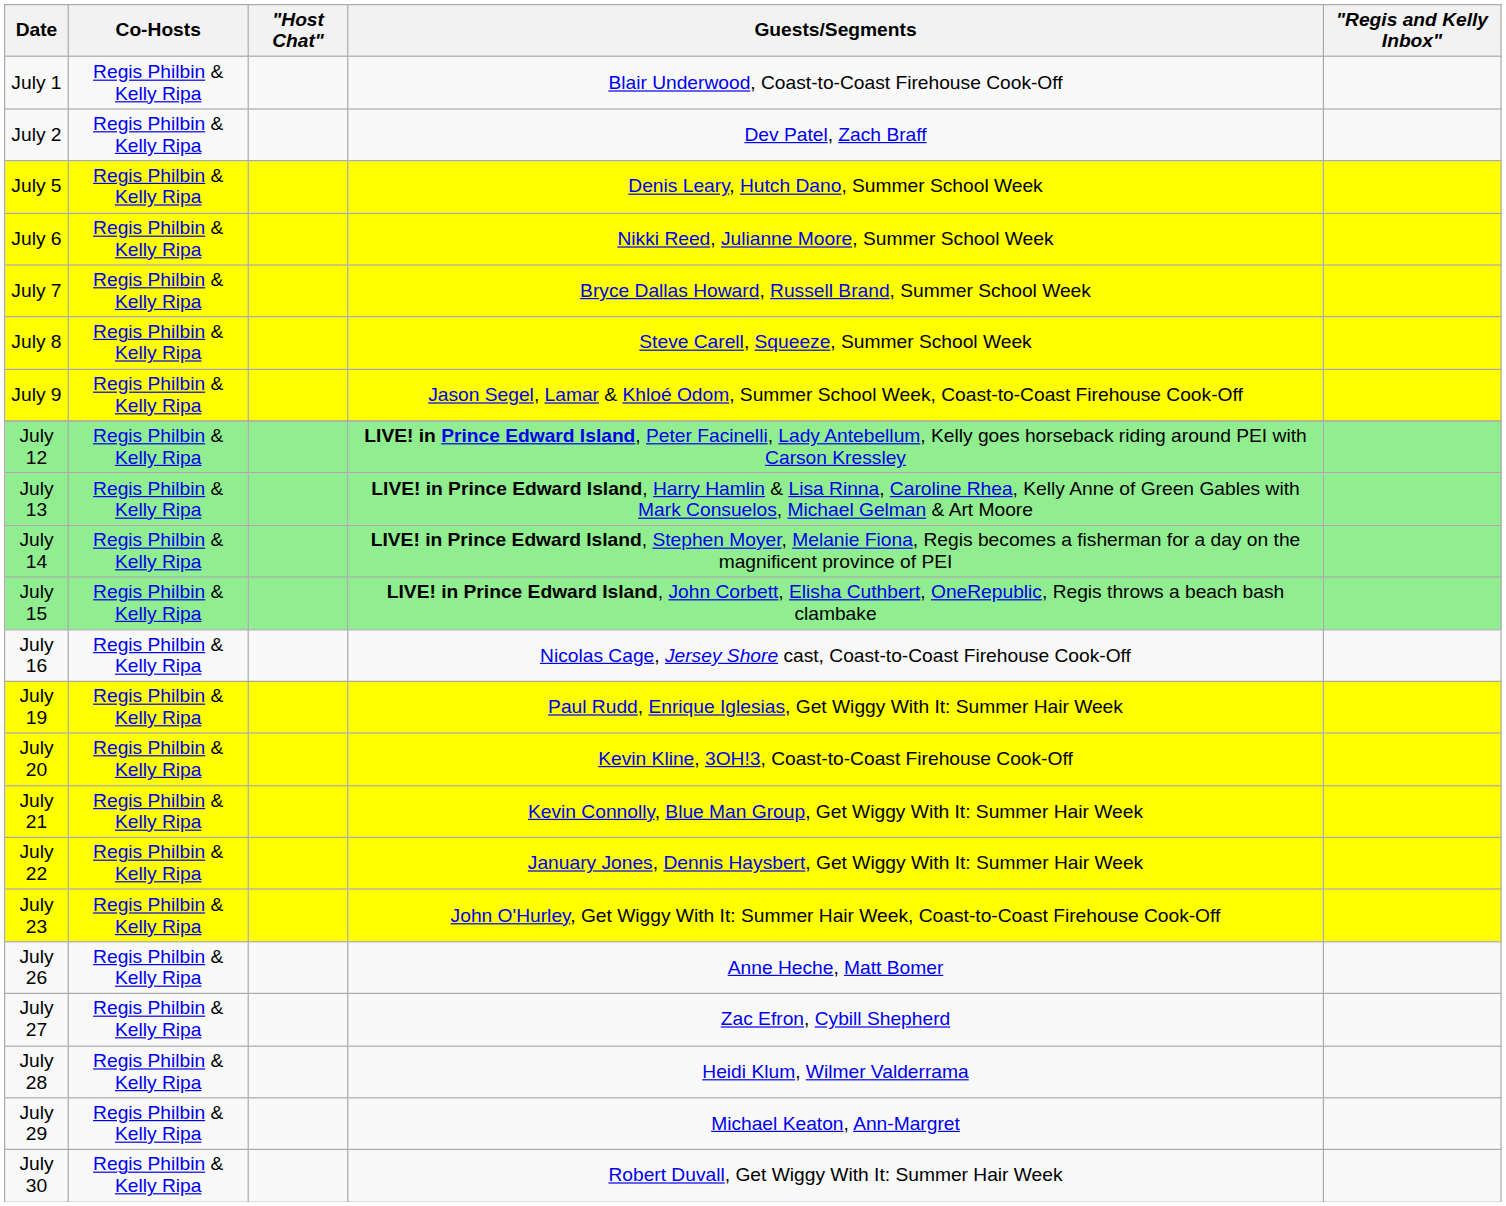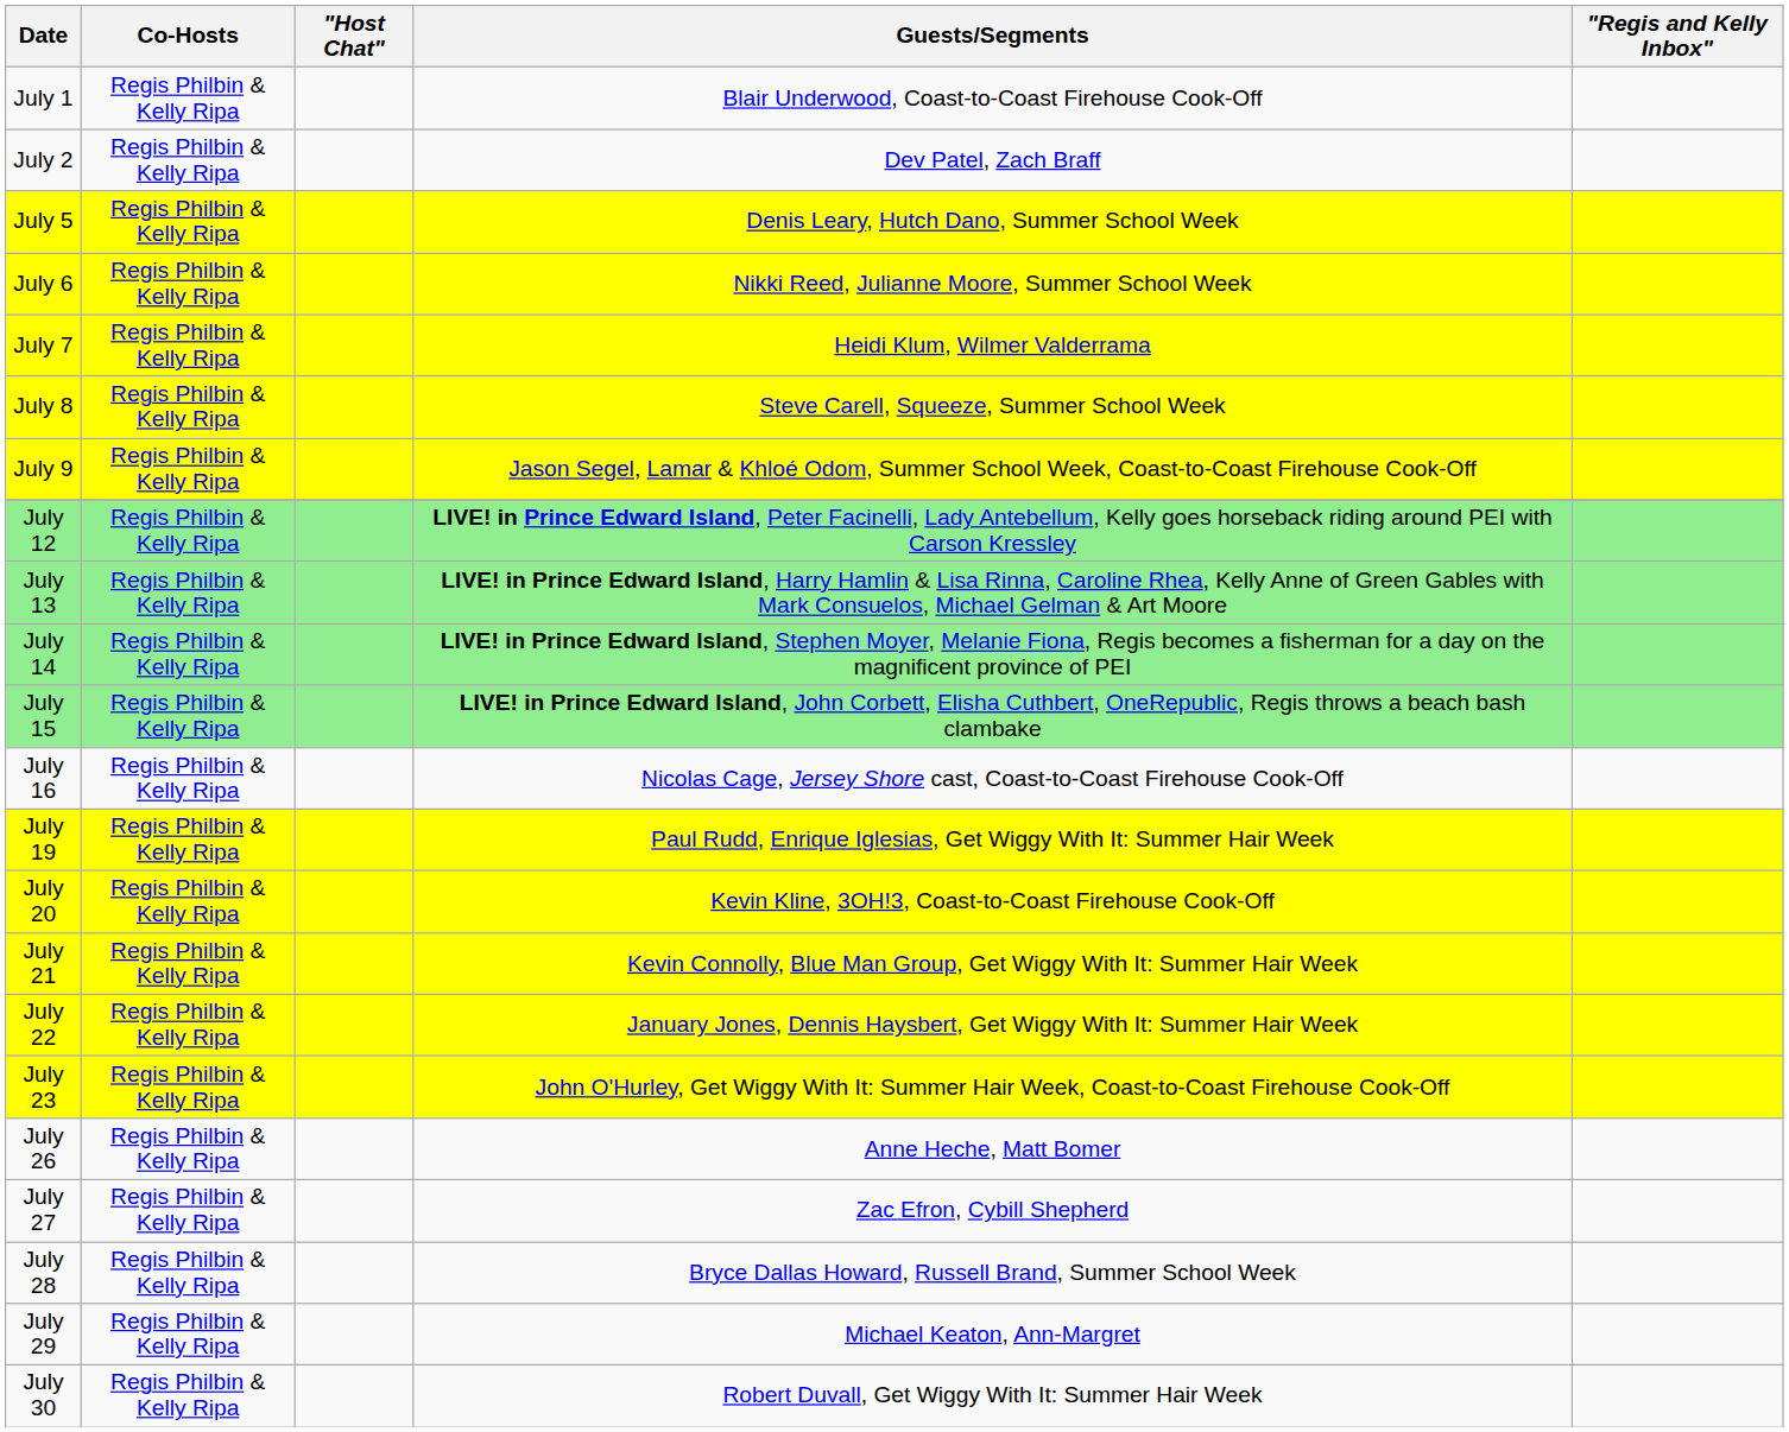July 7 | Guests/Segments: Bryce Dallas Howard, Russell Brand, Summer School Week -> Heidi Klum, Wilmer Valderrama
July 28 | Guests/Segments: Heidi Klum, Wilmer Valderrama -> Bryce Dallas Howard, Russell Brand, Summer School Week
